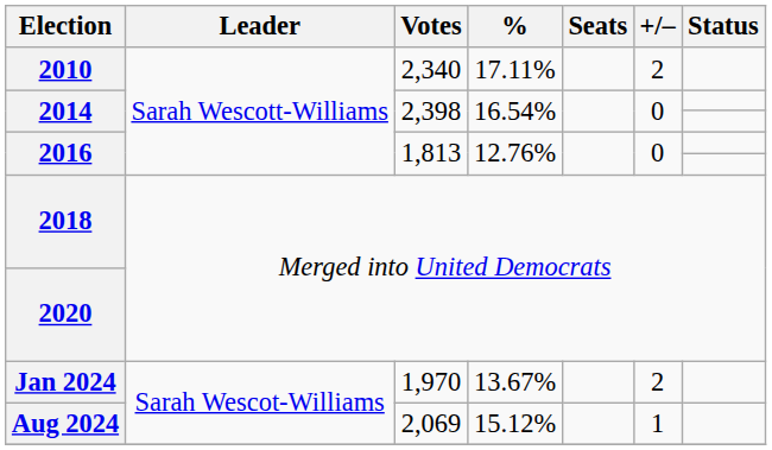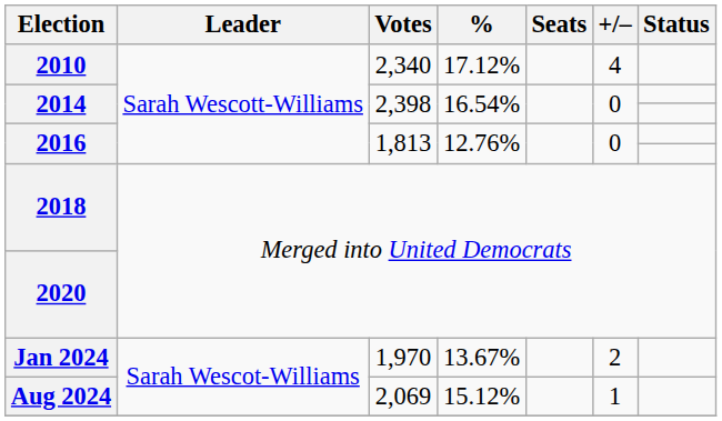2010 | %: 17.11% -> 17.12%
2010 | +/–: 2 -> 4
